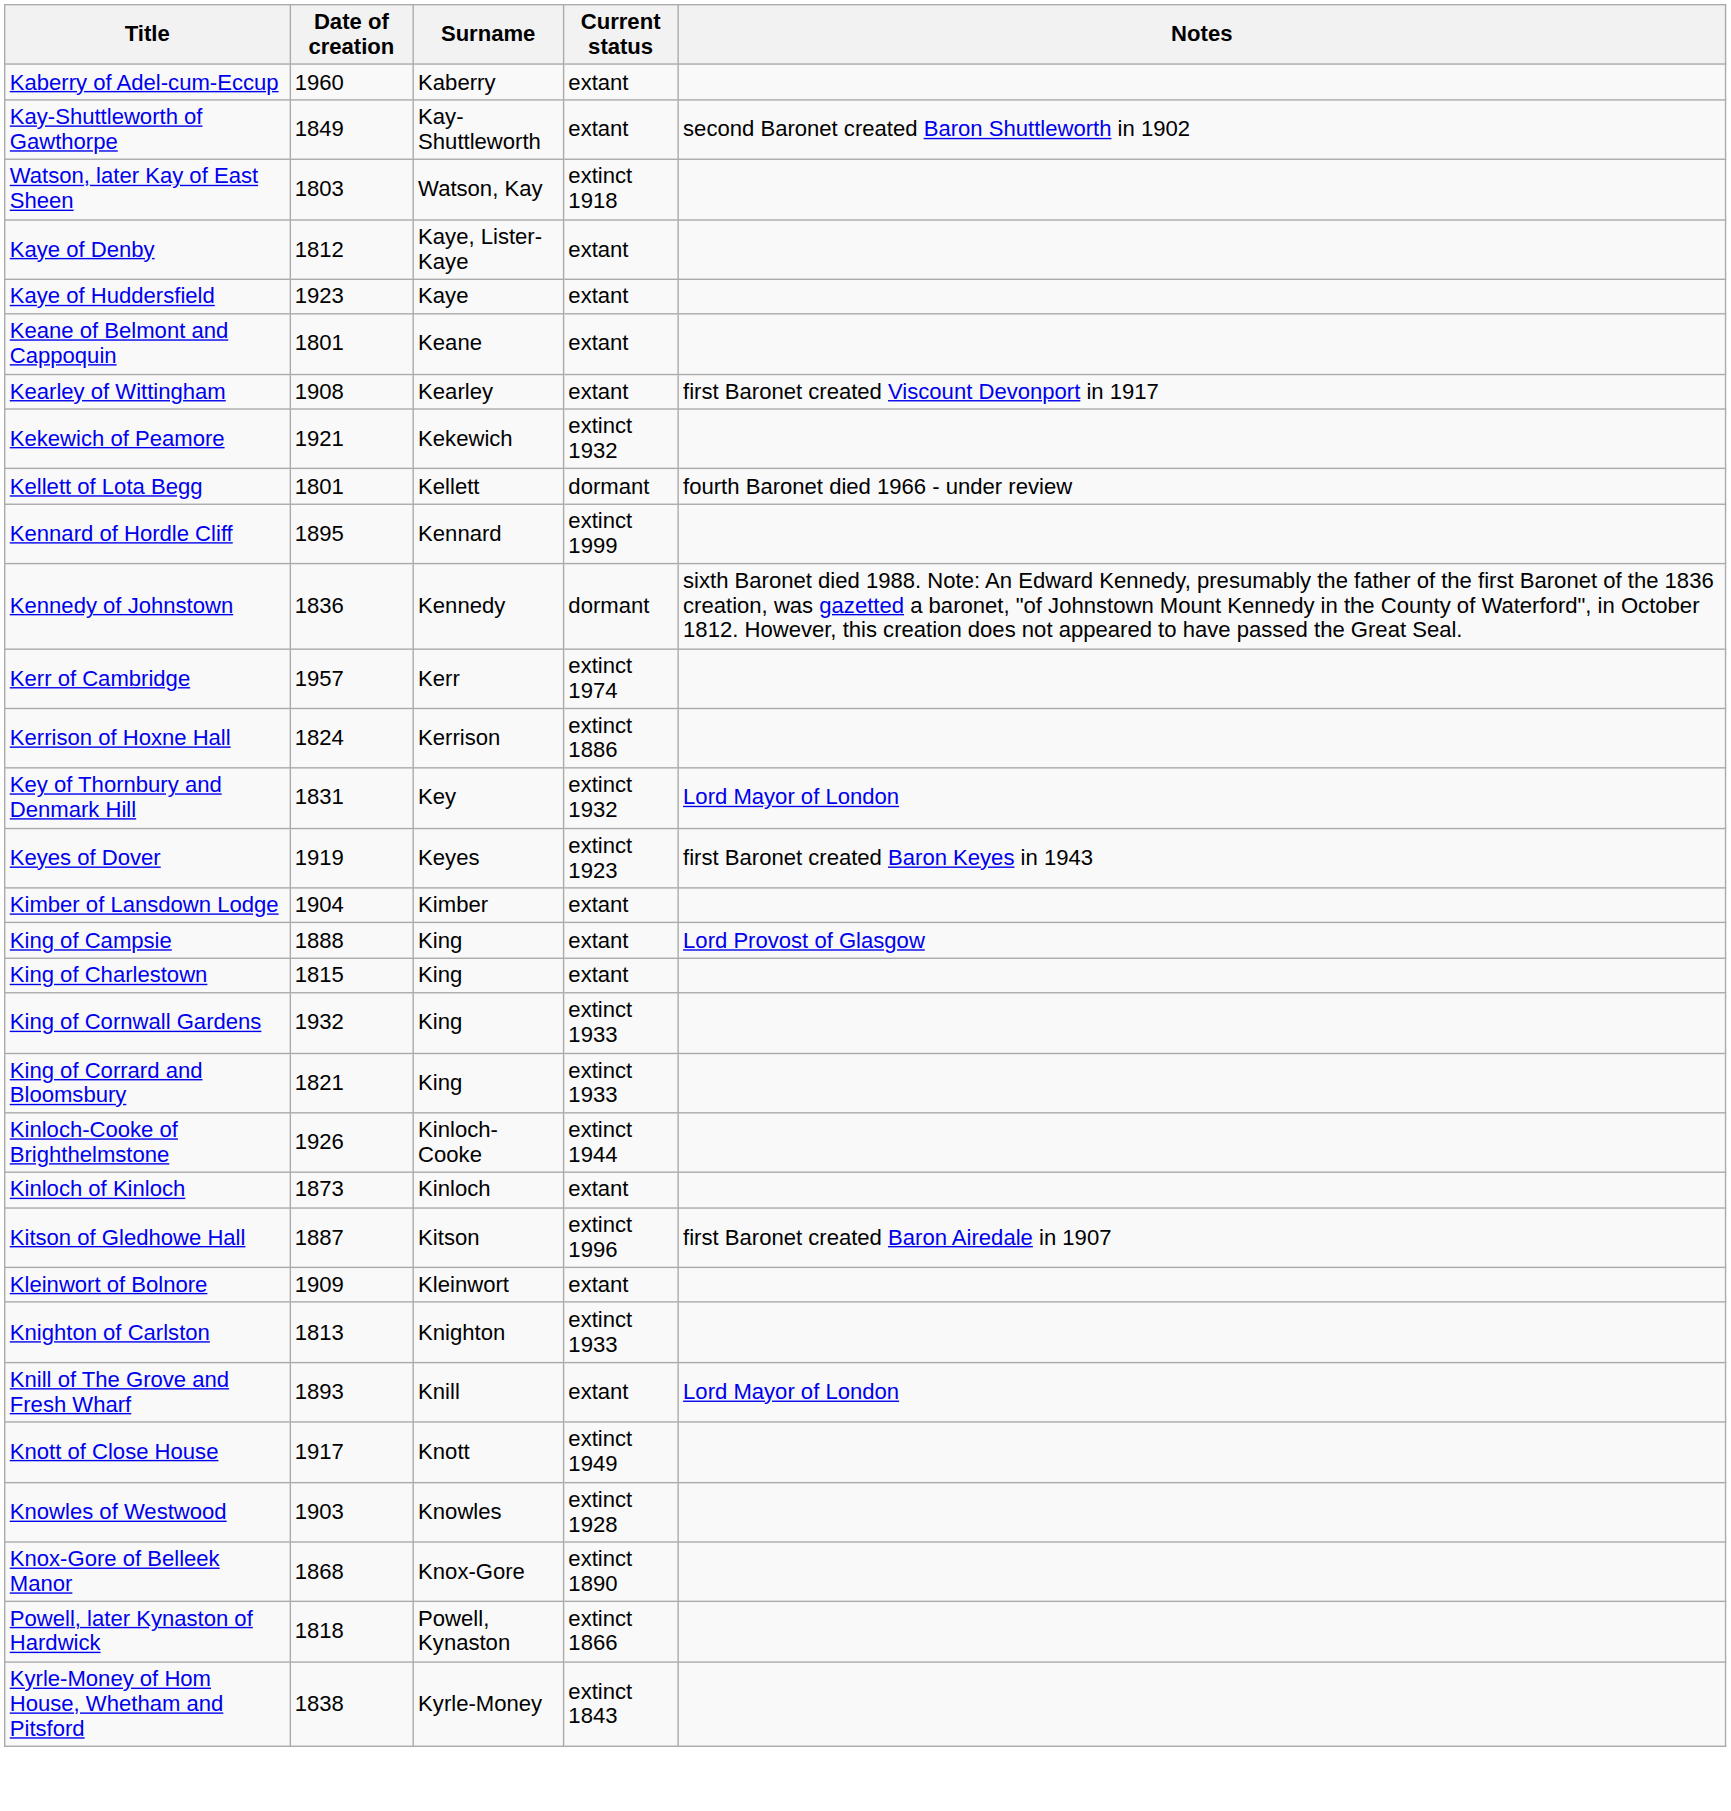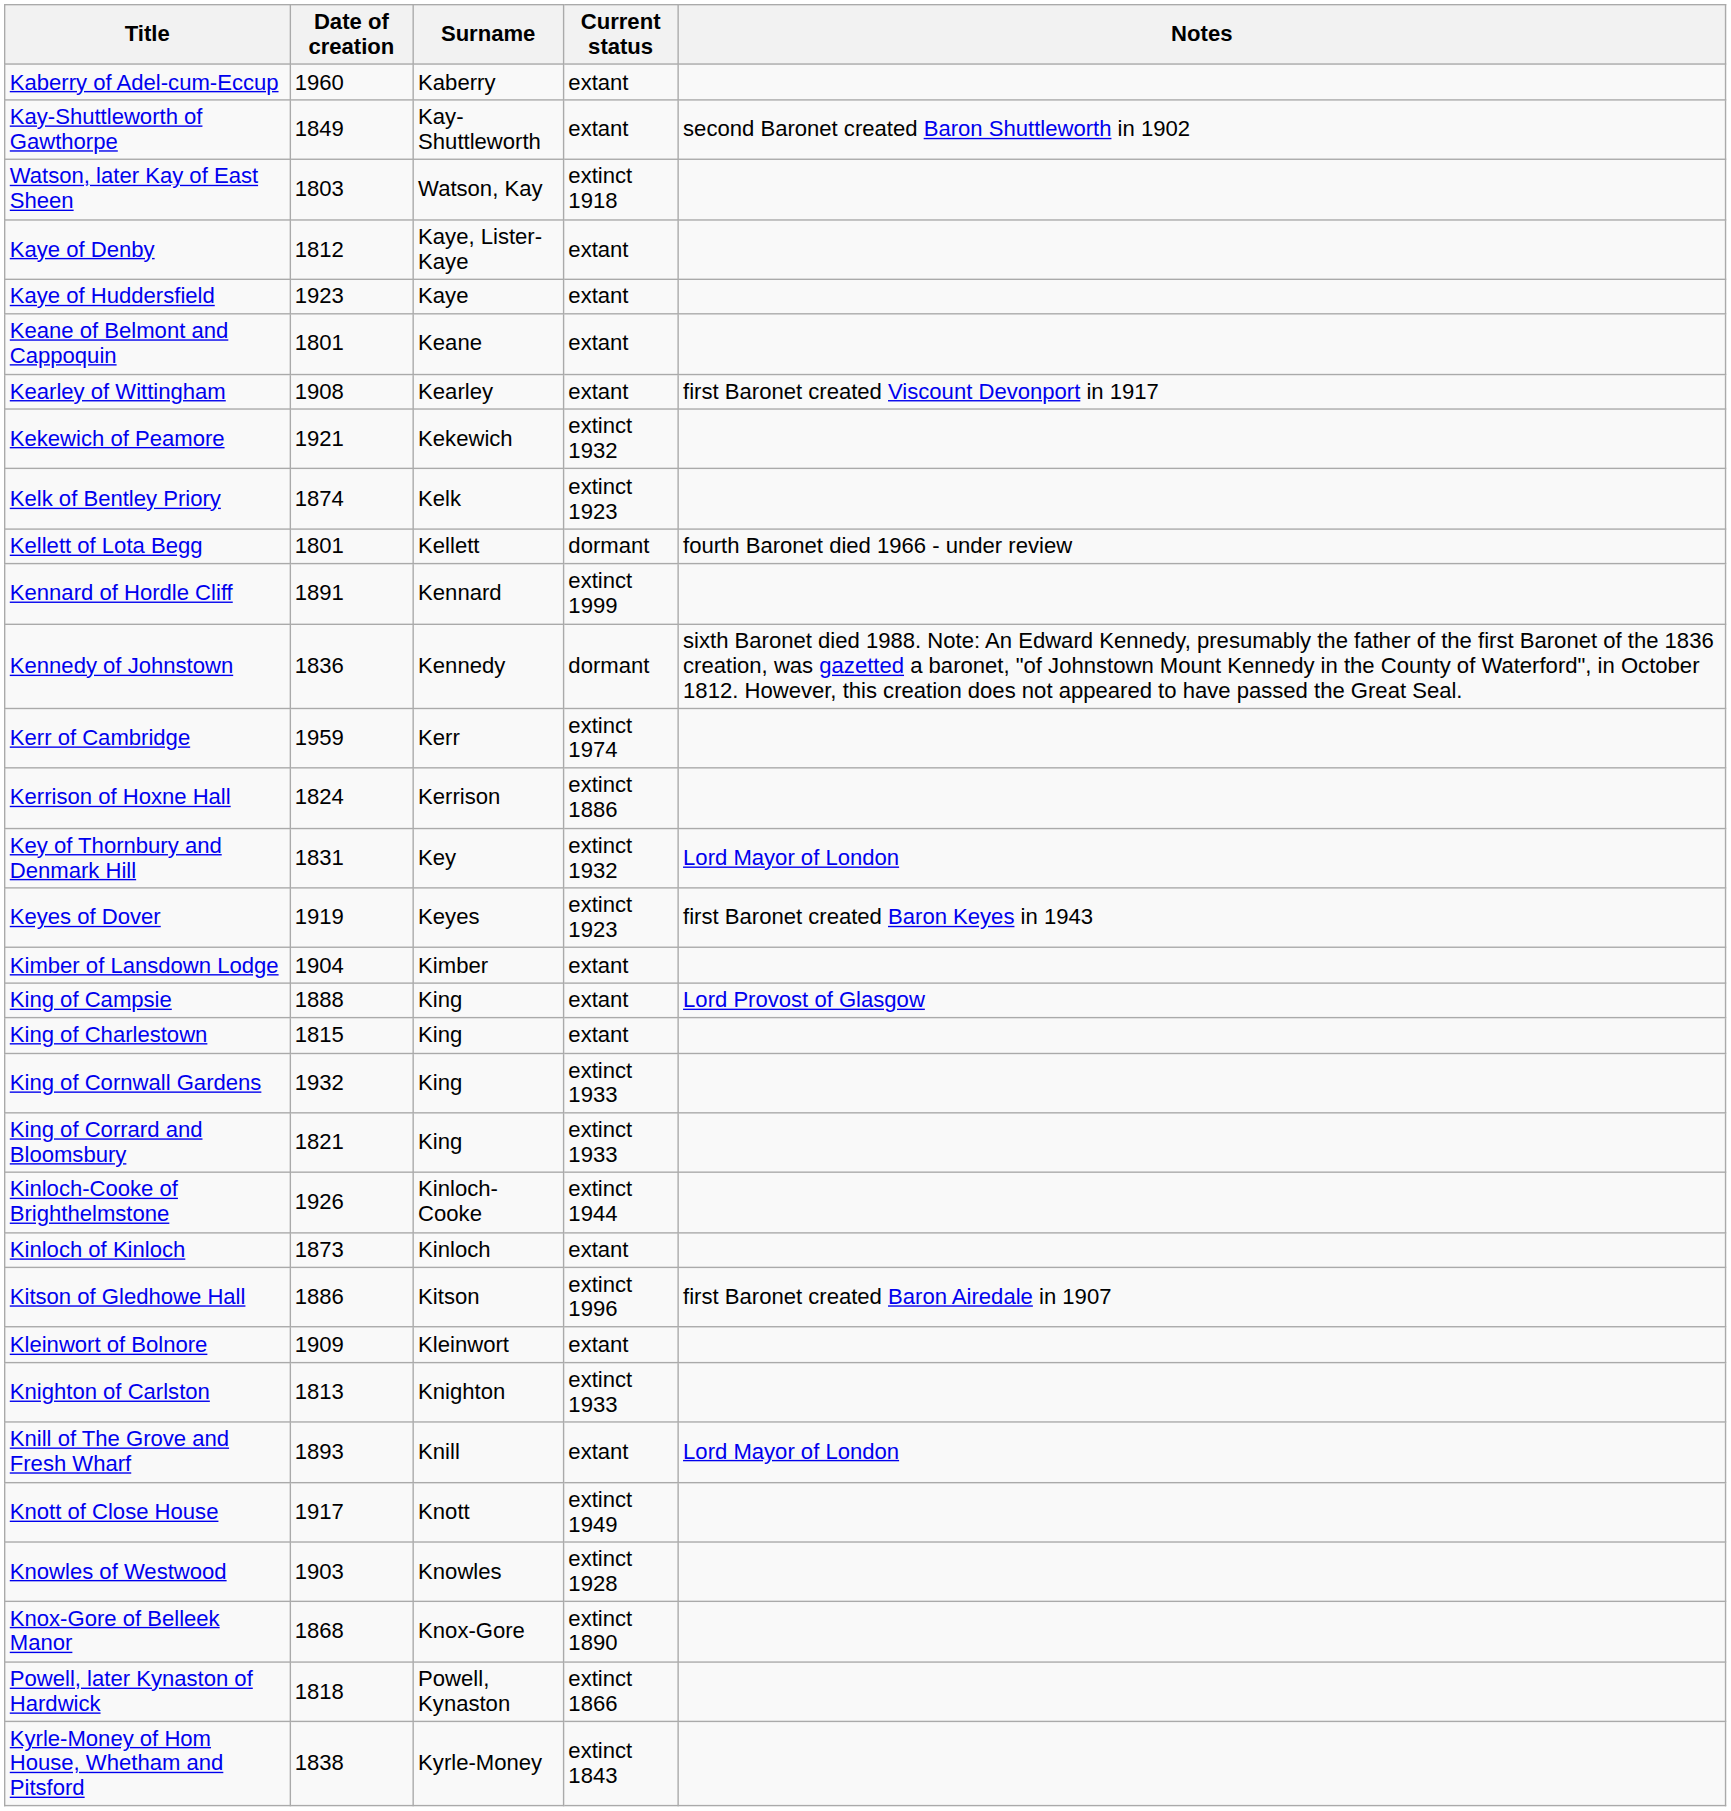+ row: Kelk of Bentley Priory | 1874 | Kelk | extinct 1923
Kennard of Hordle Cliff | Date of creation: 1895 -> 1891
Kerr of Cambridge | Date of creation: 1957 -> 1959
Kitson of Gledhowe Hall | Date of creation: 1887 -> 1886
